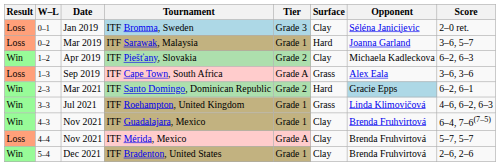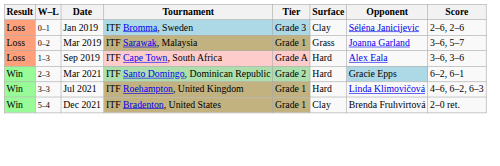ITF Bromma, Sweden | Score: 2–0 ret. -> 2–6, 2–6
ITF Sarawak, Malaysia | Surface: Hard -> Grass
- row: Win | 1–2 | Apr 2019 | ITF Piešťany, Slovakia | Grade 2 | Clay | Michaela Kadleckova | 6–2, 6–3
ITF Cape Town, South Africa | Surface: Grass -> Hard
ITF Roehampton, United Kingdom | Surface: Grass -> Hard
- row: Win | 4–3 | Nov 2021 | ITF Guadalajara, Mexico | Grade 1 | Clay | Brenda Fruhvirtová | 6–4, 7–6(7–5)
- row: Loss | 4–4 | Nov 2021 | ITF Mérida, Mexico | Grade A | Clay | Brenda Fruhvirtová | 5–7, 5–7
ITF Bradenton, United States | Score: 2–6, 2–6 -> 2–0 ret.
